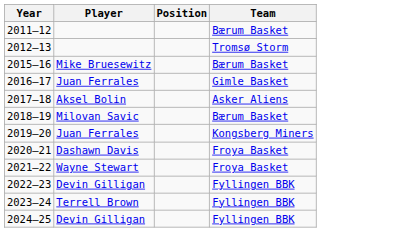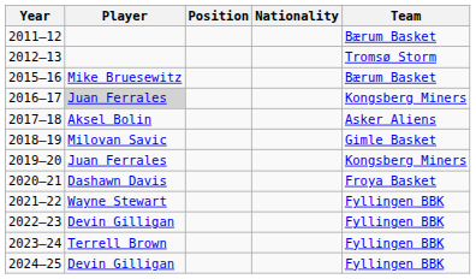+ column: Nationality
2016–17 | Player: no background -> lightgrey background
2016–17 | Team: Gimle Basket -> Kongsberg Miners
2018–19 | Team: Bærum Basket -> Gimle Basket
2021–22 | Team: Froya Basket -> Fyllingen BBK
